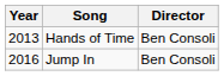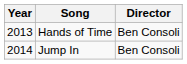Jump In | Year: 2016 -> 2014
